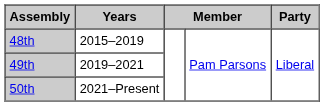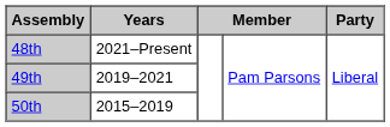48th | Years: 2015–2019 -> 2021–Present
50th | Years: 2021–Present -> 2015–2019
